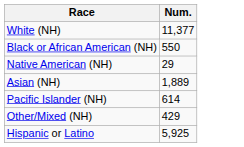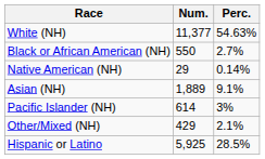+ column: Perc. | 54.63% | 2.7% | 0.14% | 9.1% | 3% | 2.1% | 28.5%
